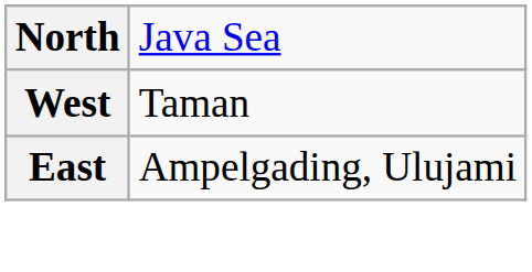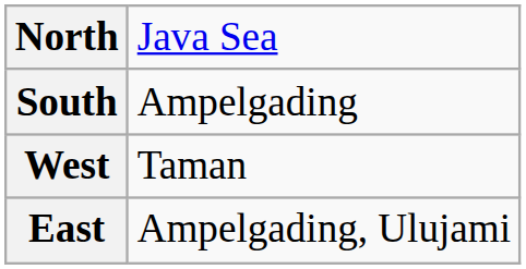+ row: South | Ampelgading
